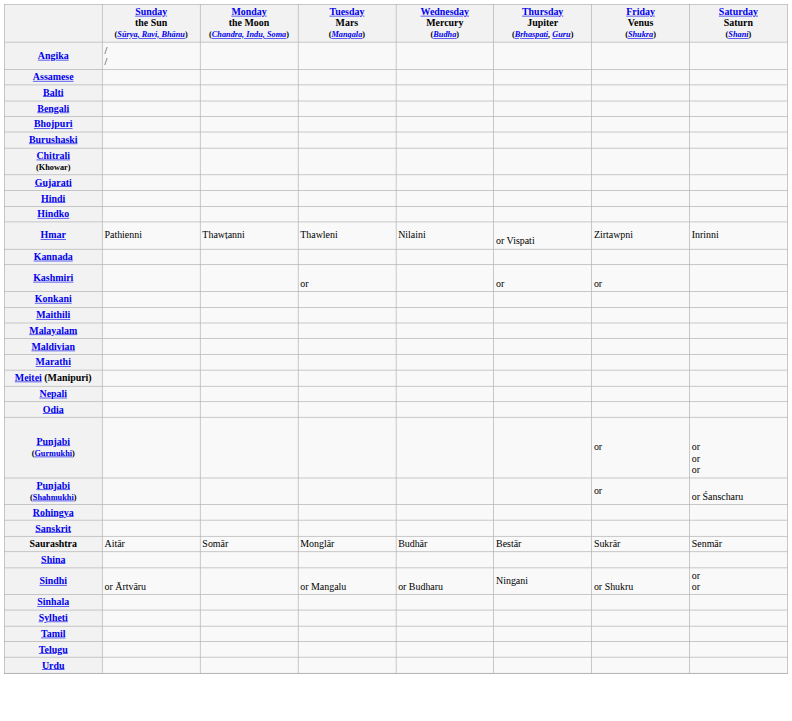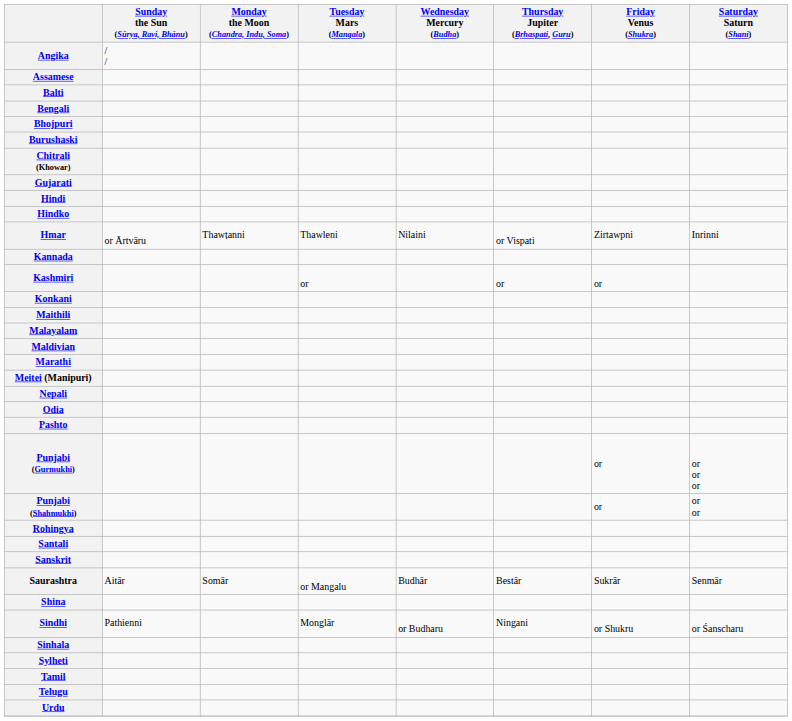Hmar | Sunday the Sun (Sūrya, Ravi, Bhānu): Pathienni -> or Ārtvāru
+ row: Pashto
Punjabi (Shahmukhi) | Saturday Saturn (Shani): or Śanscharu -> or or
+ row: Santali
Saurashtra | Tuesday Mars (Mangala): Monglār -> or Mangalu
Sindhi | Sunday the Sun (Sūrya, Ravi, Bhānu): or Ārtvāru -> Pathienni
Sindhi | Tuesday Mars (Mangala): or Mangalu -> Monglār
Sindhi | Saturday Saturn (Shani): or or -> or Śanscharu
